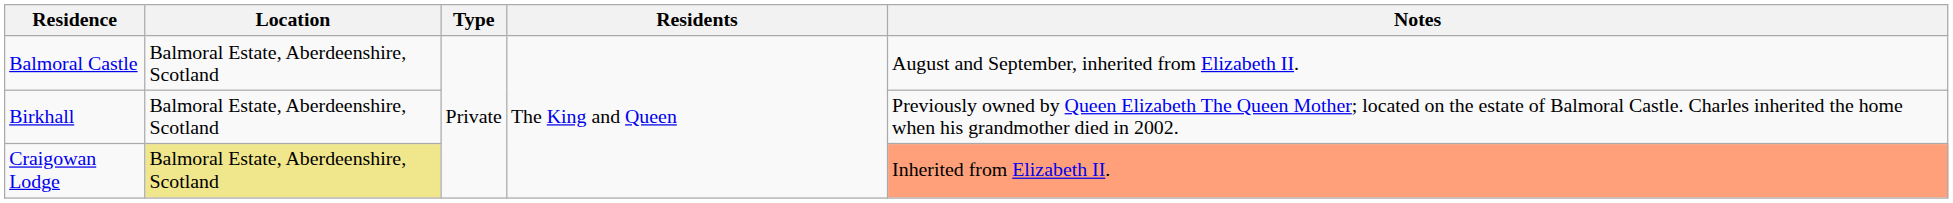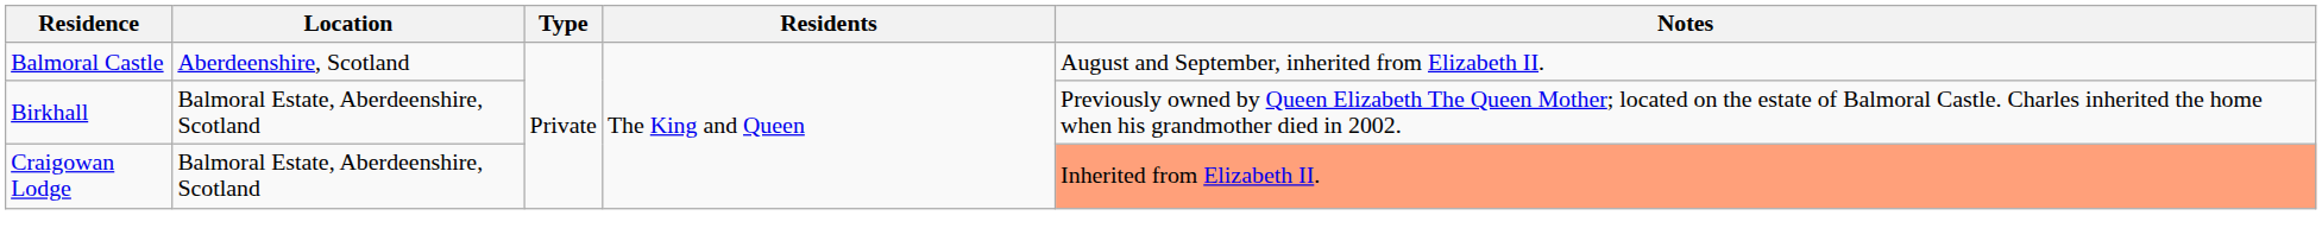Balmoral Castle | Location: Balmoral Estate, Aberdeenshire, Scotland -> Aberdeenshire, Scotland
Craigowan Lodge | Location: khaki background -> no background
